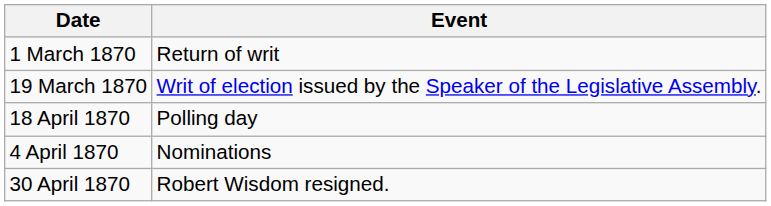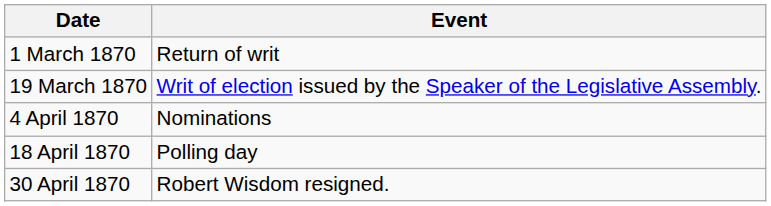rows swapped: 4 April 1870 <-> 18 April 1870
